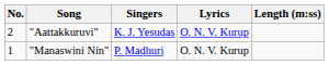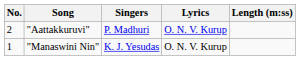"Aattakkuruvi" | Singers: K. J. Yesudas -> P. Madhuri
"Manaswini Nin" | Singers: P. Madhuri -> K. J. Yesudas
